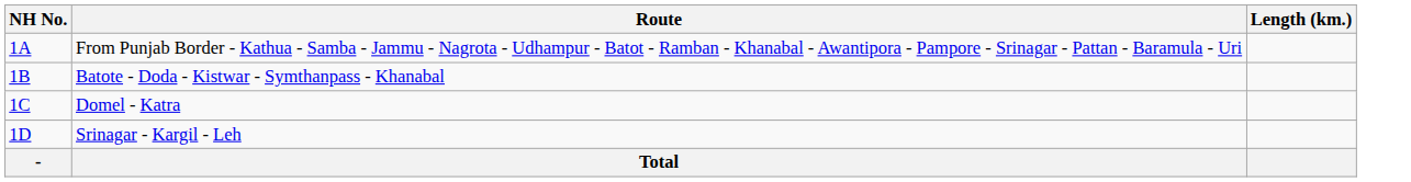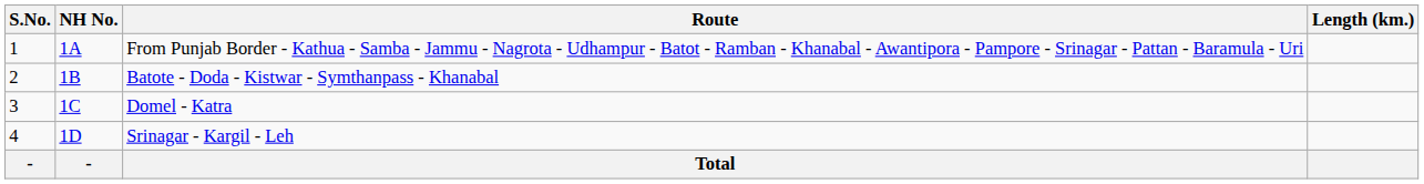+ column: S.No. | 1 | 2 | 3 | 4 | -
